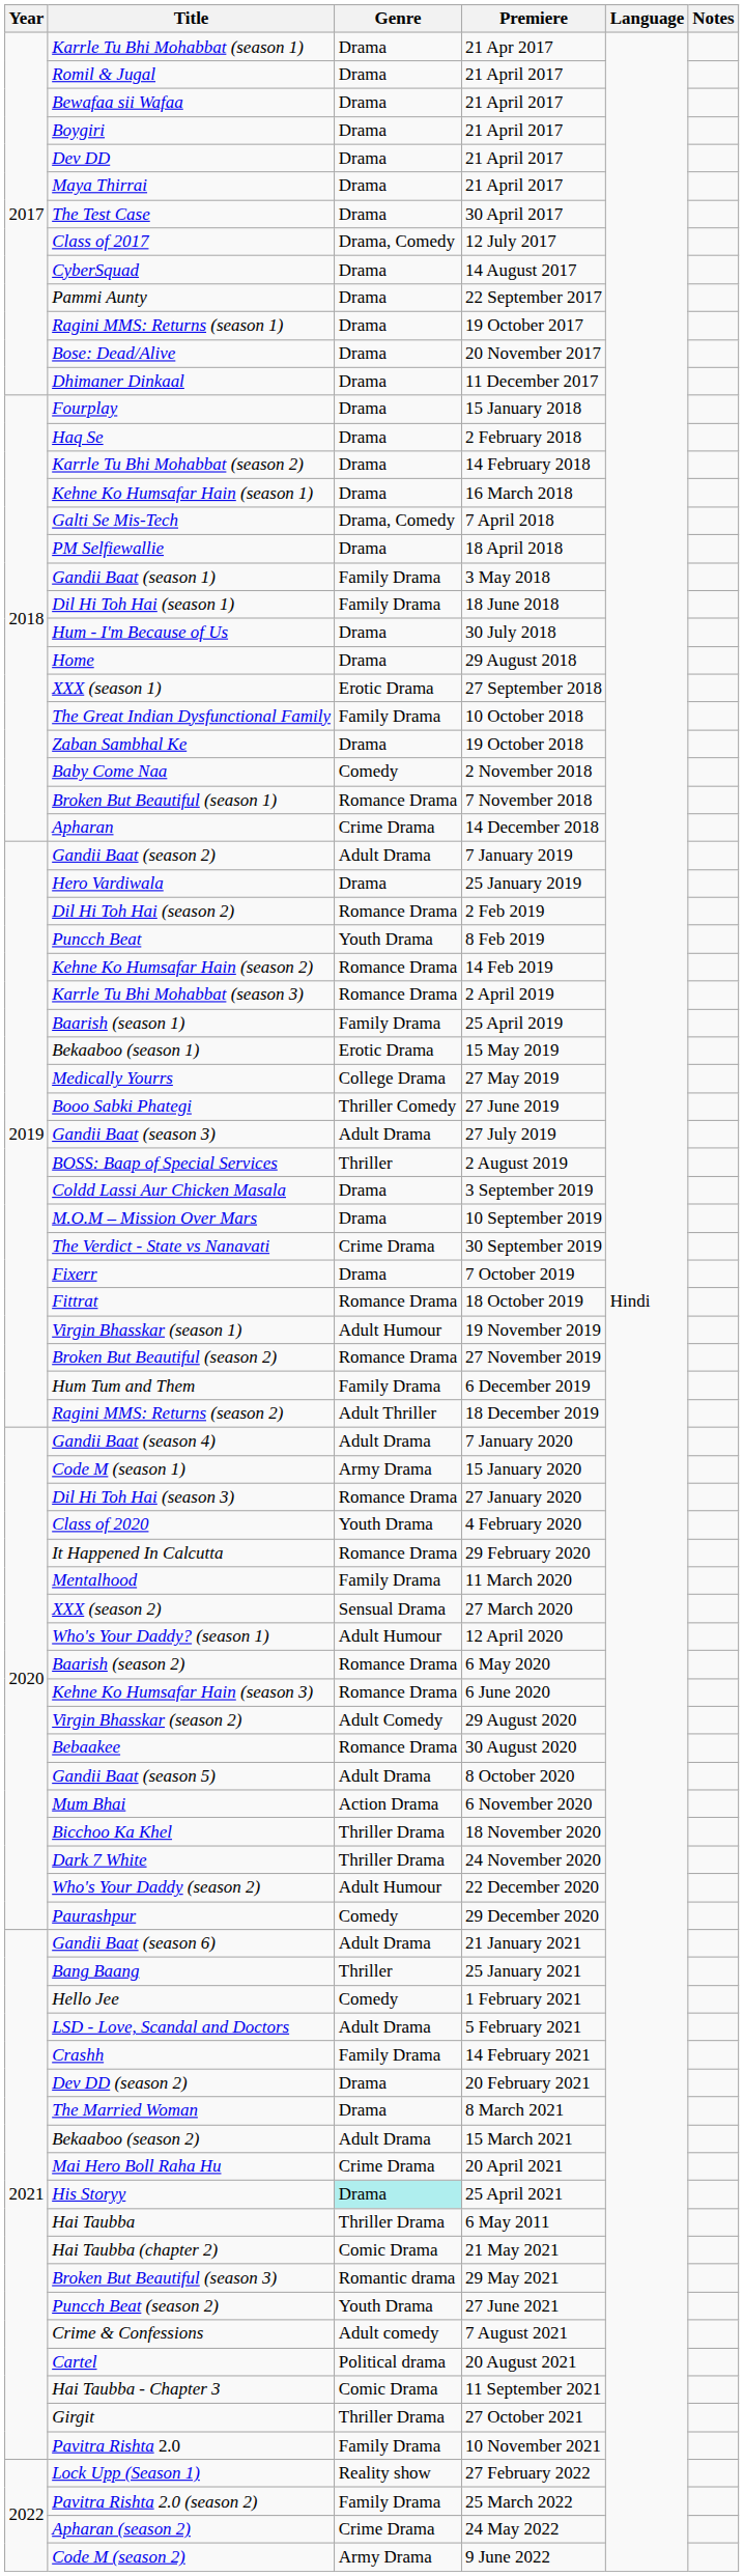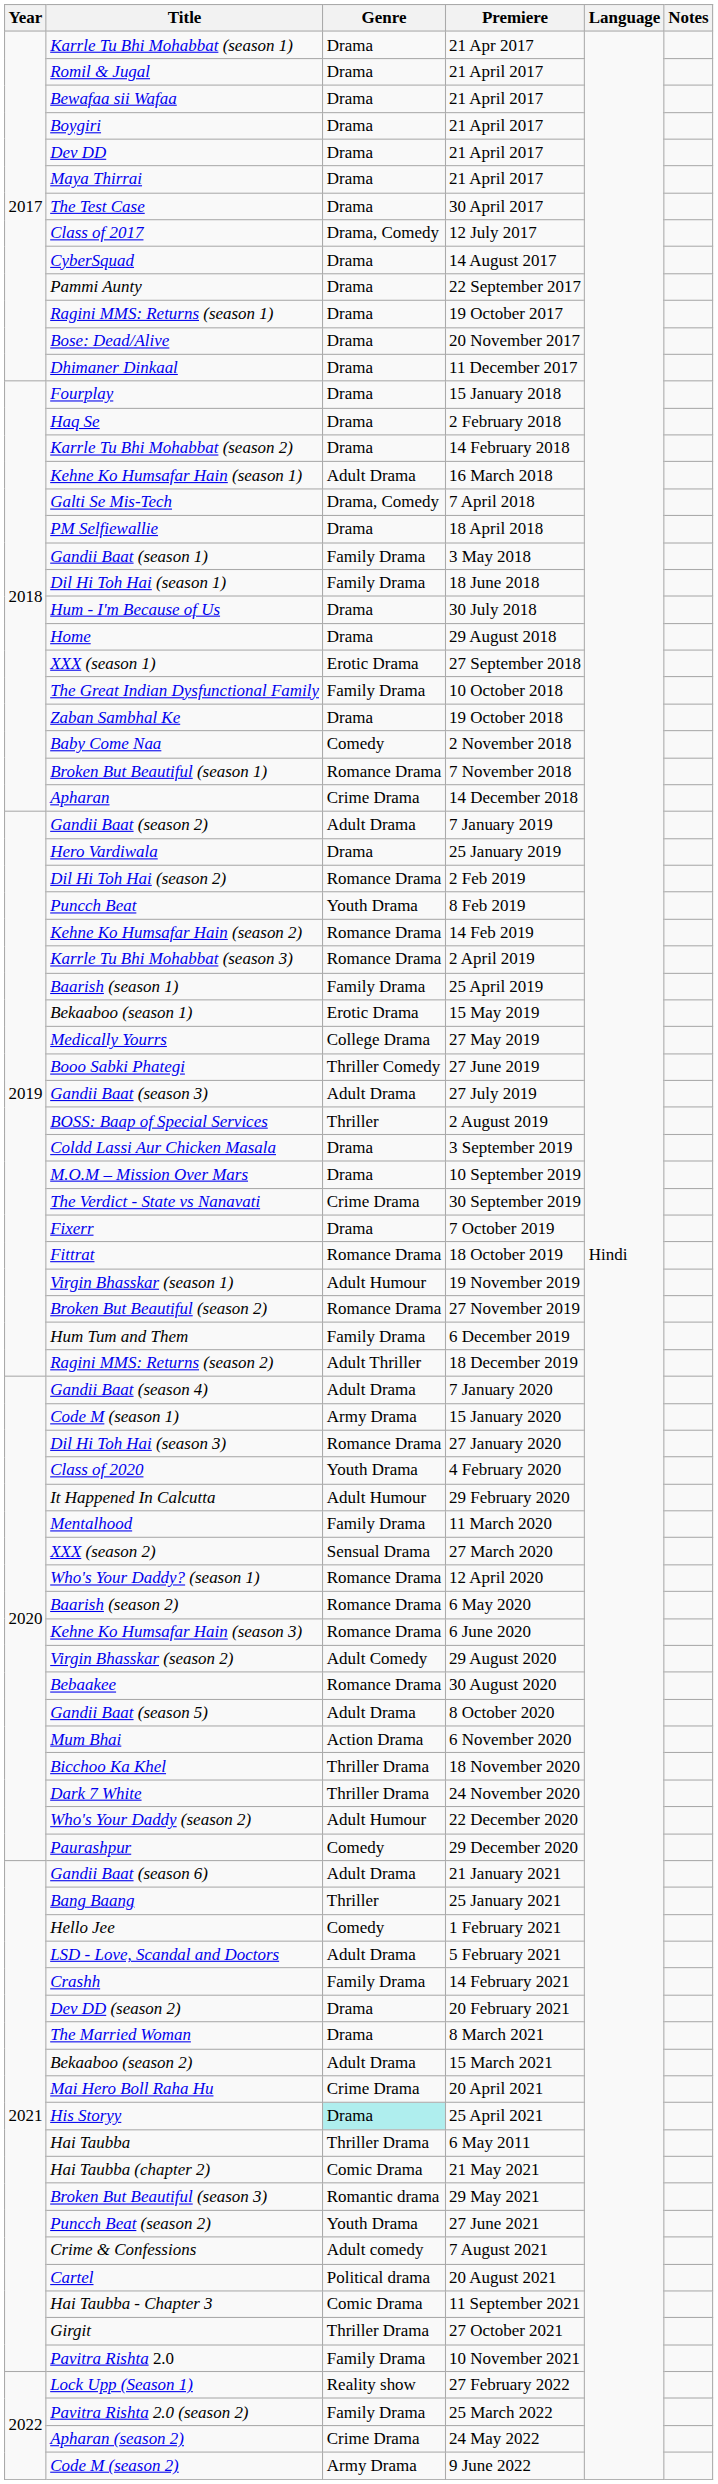Kehne Ko Humsafar Hain (season 1) | Genre: Drama -> Adult Drama
It Happened In Calcutta | Genre: Romance Drama -> Adult Humour
Who's Your Daddy? (season 1) | Genre: Adult Humour -> Romance Drama
